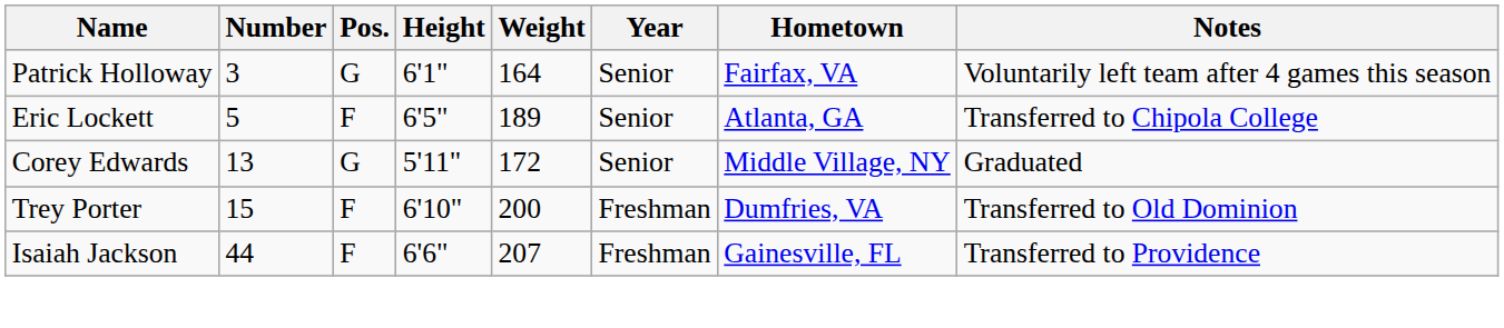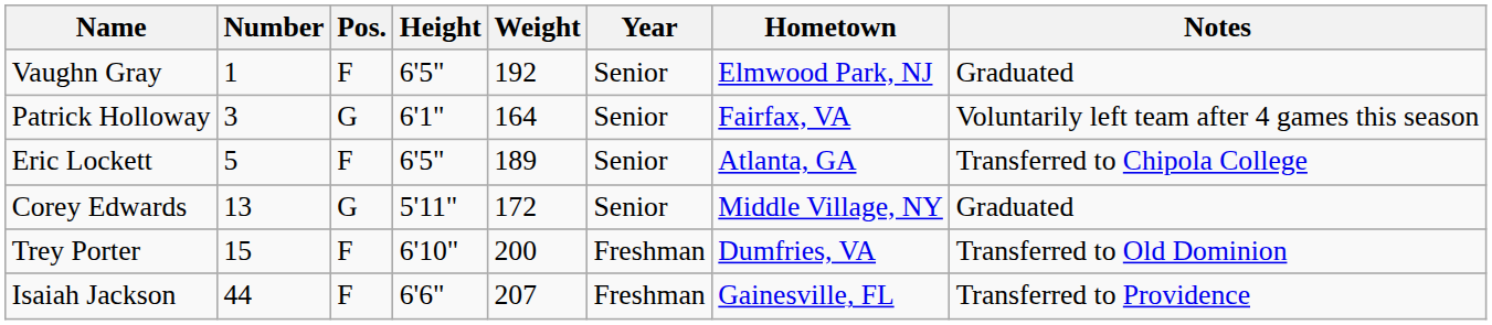+ row: Vaughn Gray | 1 | F | 6'5" | 192 | Senior | Elmwood Park, NJ | Graduated
